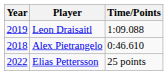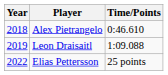rows swapped: Alex Pietrangelo <-> Leon Draisaitl
